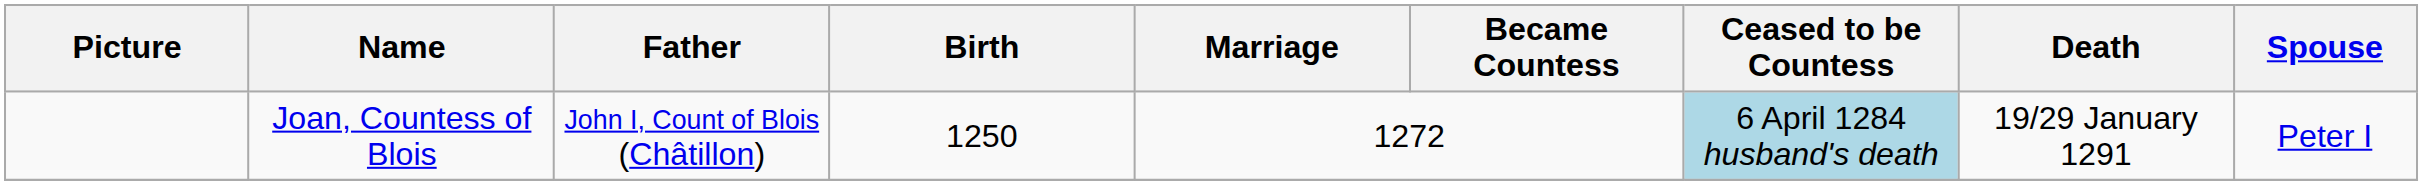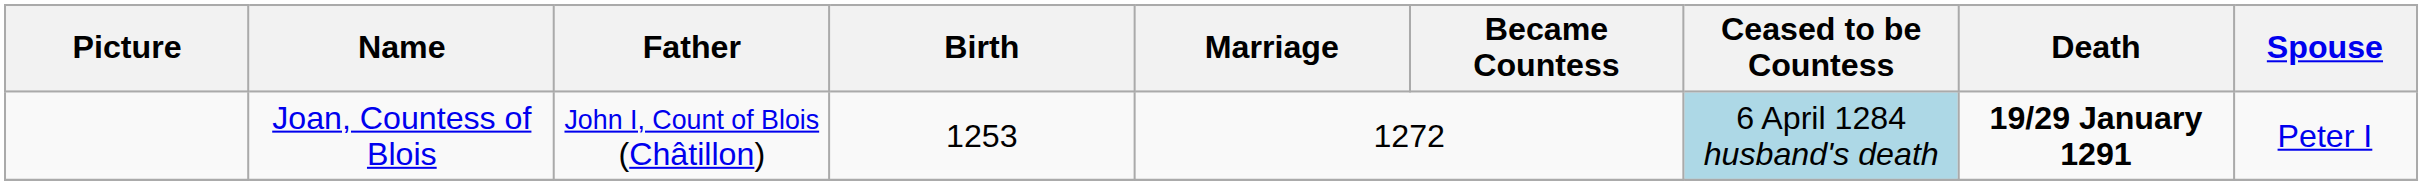Joan, Countess of Blois | Birth: 1250 -> 1253
Joan, Countess of Blois | Death: normal -> bold
